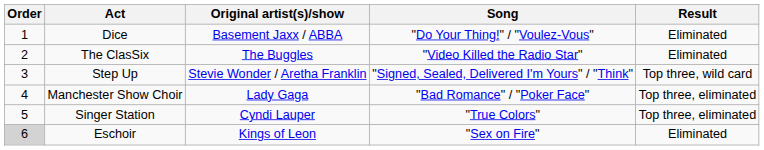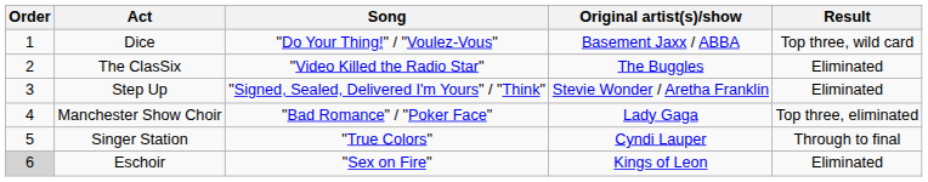columns swapped: Song <-> Original artist(s)/show
Dice | Result: Eliminated -> Top three, wild card
Step Up | Result: Top three, wild card -> Eliminated
Singer Station | Result: Top three, eliminated -> Through to final
